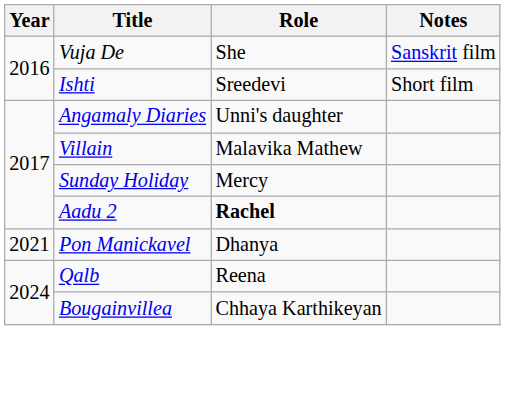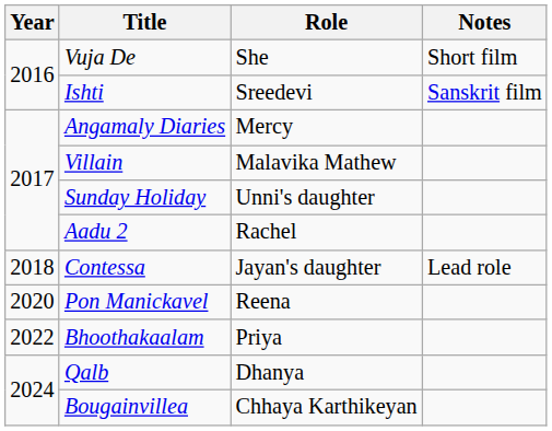Vuja De | Notes: Sanskrit film -> Short film
Ishti | Notes: Short film -> Sanskrit film
Angamaly Diaries | Role: Unni's daughter -> Mercy
Sunday Holiday | Role: Mercy -> Unni's daughter
Aadu 2 | Role: bold -> normal
+ row: 2018 | Contessa | Jayan's daughter | Lead role
Pon Manickavel | Year: 2021 -> 2020
Pon Manickavel | Role: Dhanya -> Reena
+ row: 2022 | Bhoothakaalam | Priya
Qalb | Role: Reena -> Dhanya
